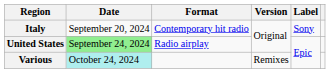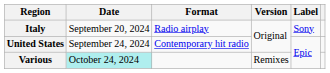Italy | Format: Contemporary hit radio -> Radio airplay
United States | Date: lightgreen background -> no background
United States | Format: Radio airplay -> Contemporary hit radio
